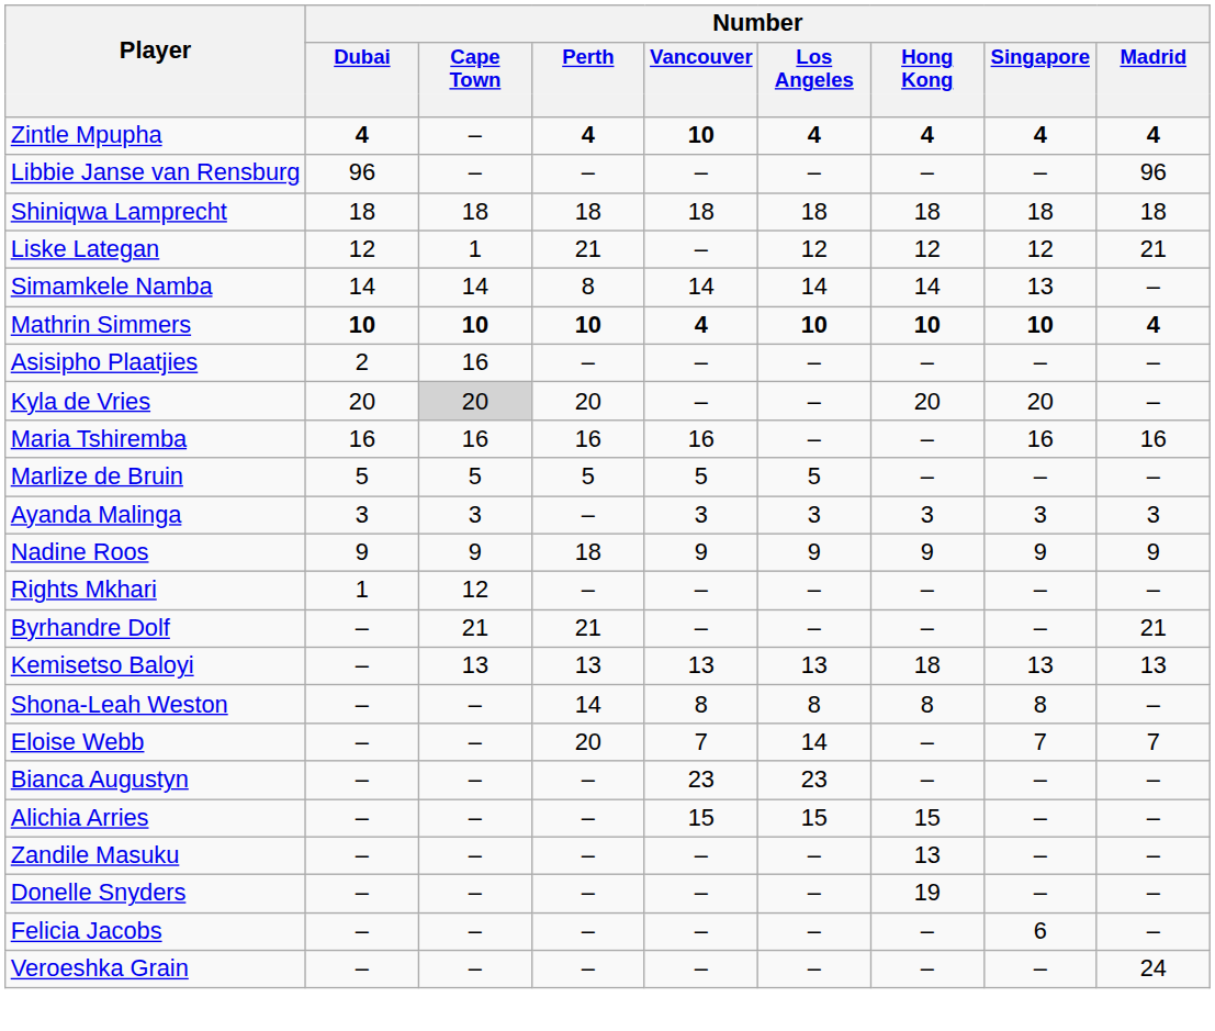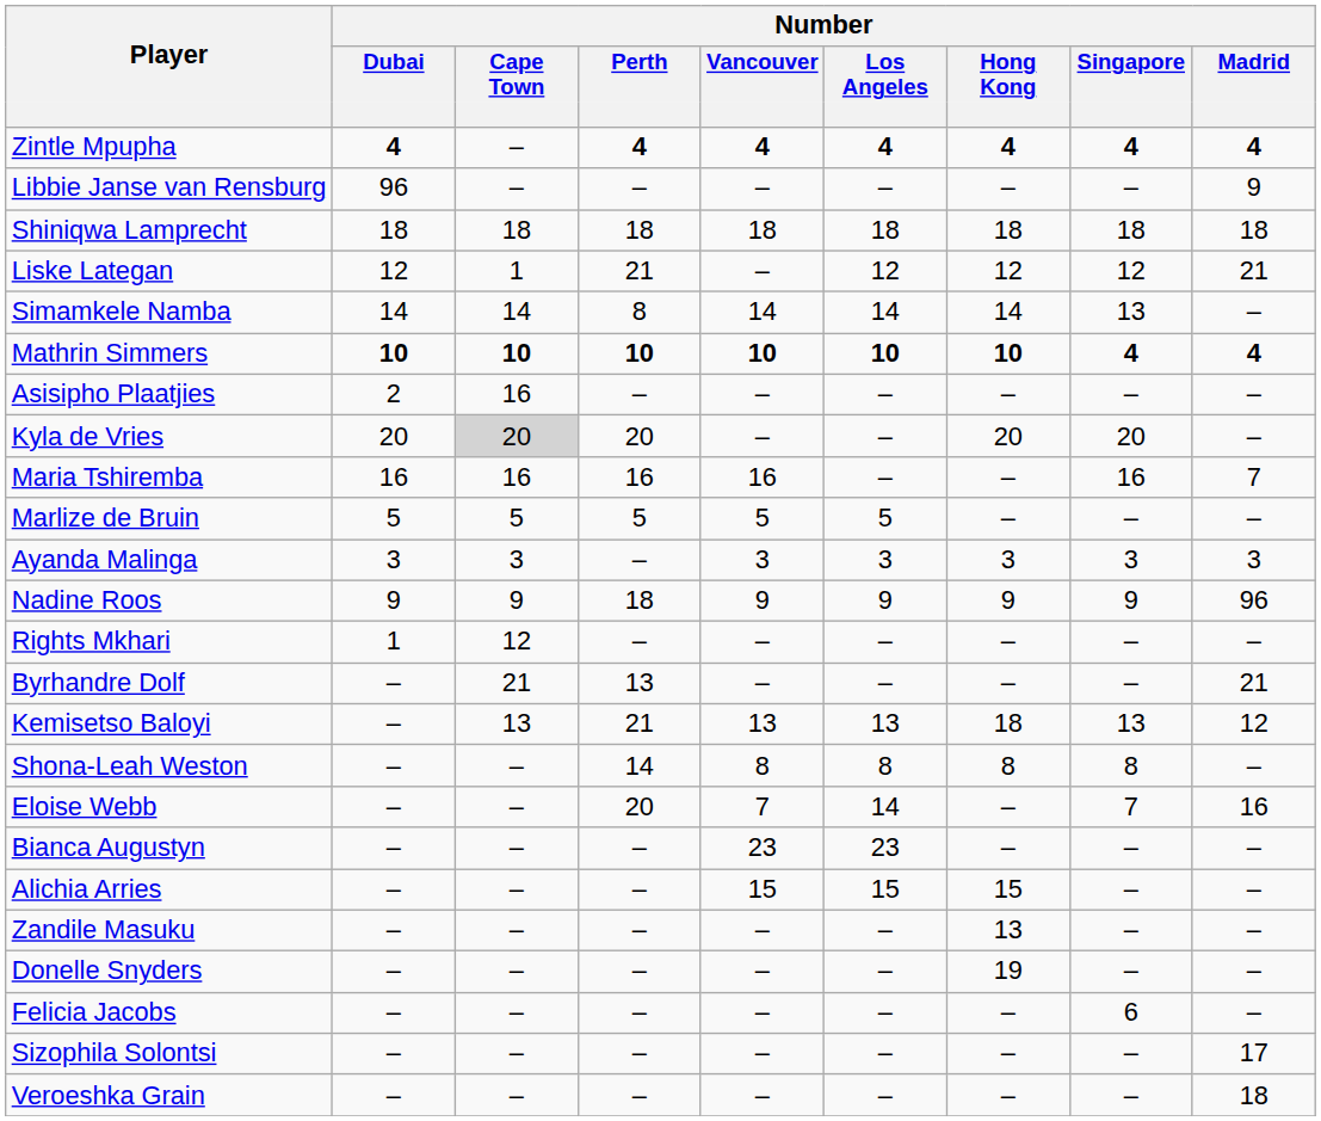Zintle Mpupha | Number / Vancouver: 10 -> 4
Libbie Janse van Rensburg | Number / Madrid: 96 -> 9
Mathrin Simmers | Number / Vancouver: 4 -> 10
Mathrin Simmers | Number / Singapore: 10 -> 4
Maria Tshiremba | Number / Madrid: 16 -> 7
Nadine Roos | Number / Madrid: 9 -> 96
Byrhandre Dolf | Number / Perth: 21 -> 13
Kemisetso Baloyi | Number / Perth: 13 -> 21
Kemisetso Baloyi | Number / Madrid: 13 -> 12
Eloise Webb | Number / Madrid: 7 -> 16
+ row: Sizophila Solontsi | – | – | – | – | – | – | – | 17
Veroeshka Grain | Number / Madrid: 24 -> 18
